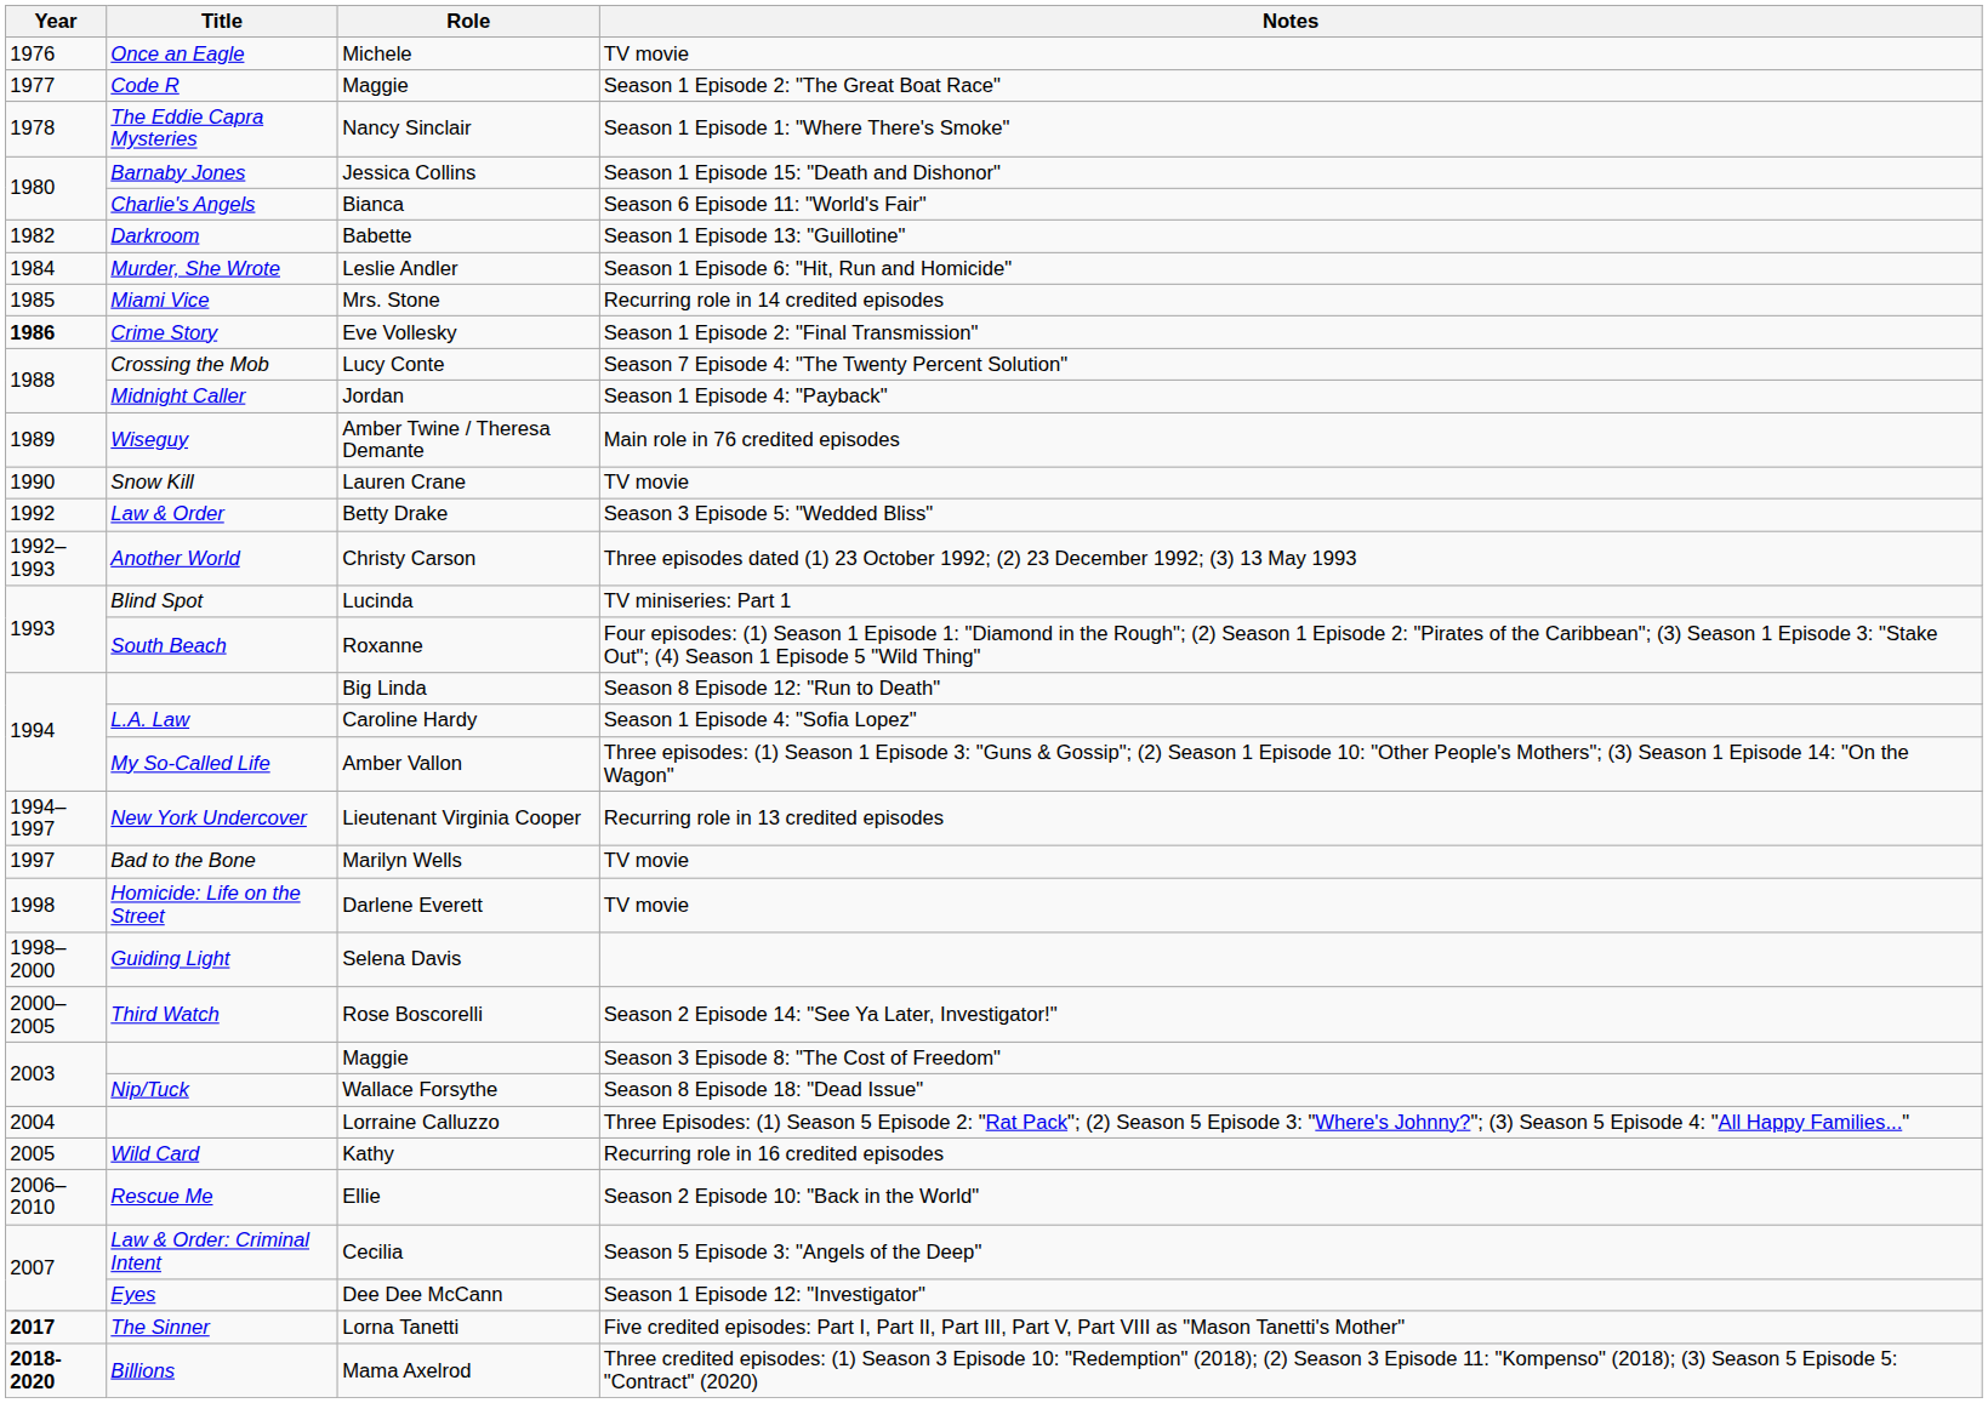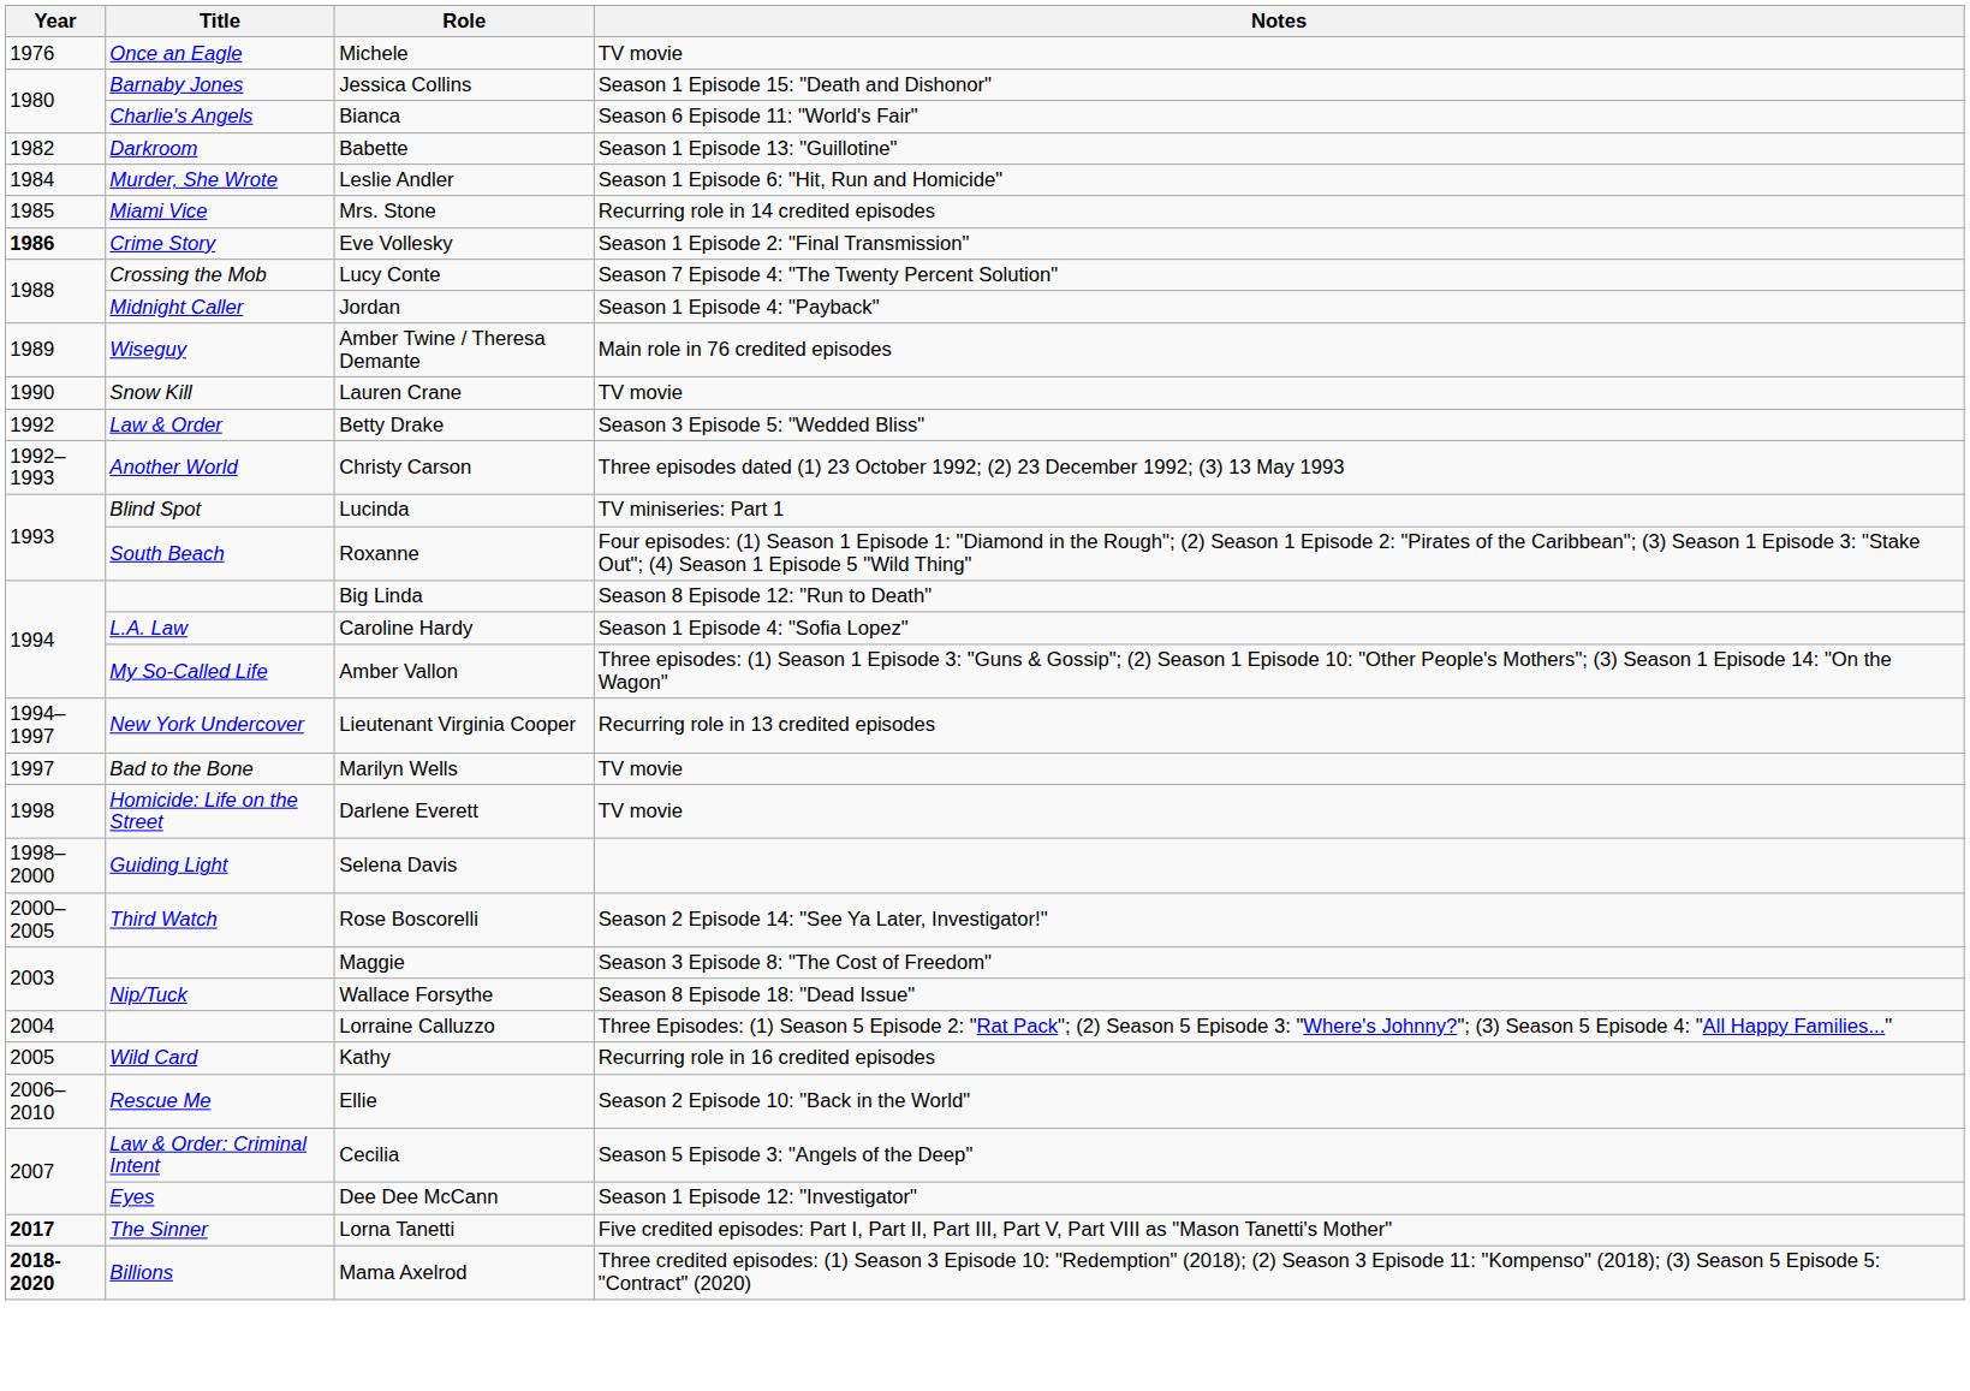- row: 1977 | Code R | Maggie | Season 1 Episode 2: "The Great Boat Race"
- row: 1978 | The Eddie Capra Mysteries | Nancy Sinclair | Season 1 Episode 1: "Where There's Smoke"
